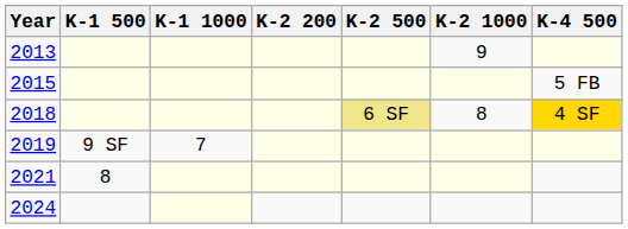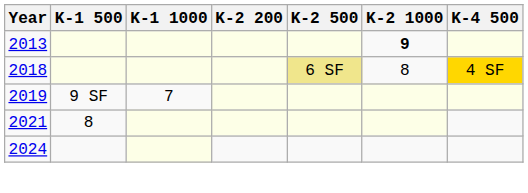2013 | K-2 1000: normal -> bold
- row: 2015 | 5 FB
